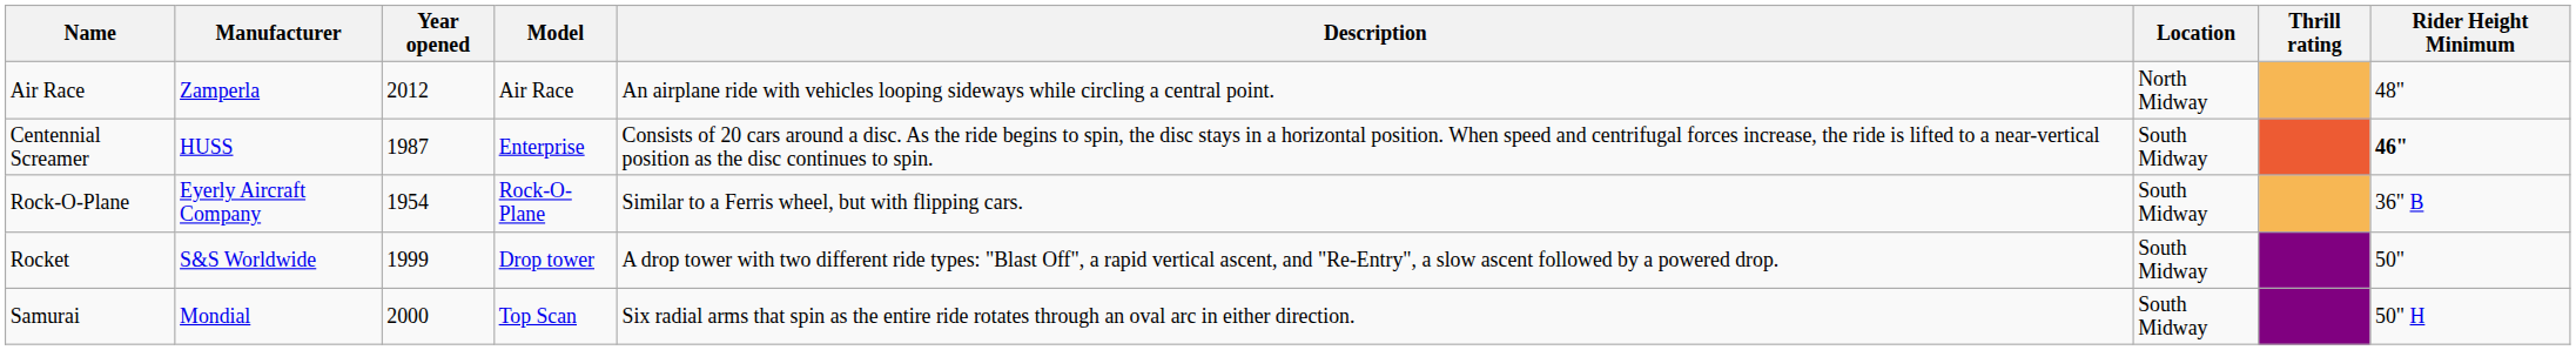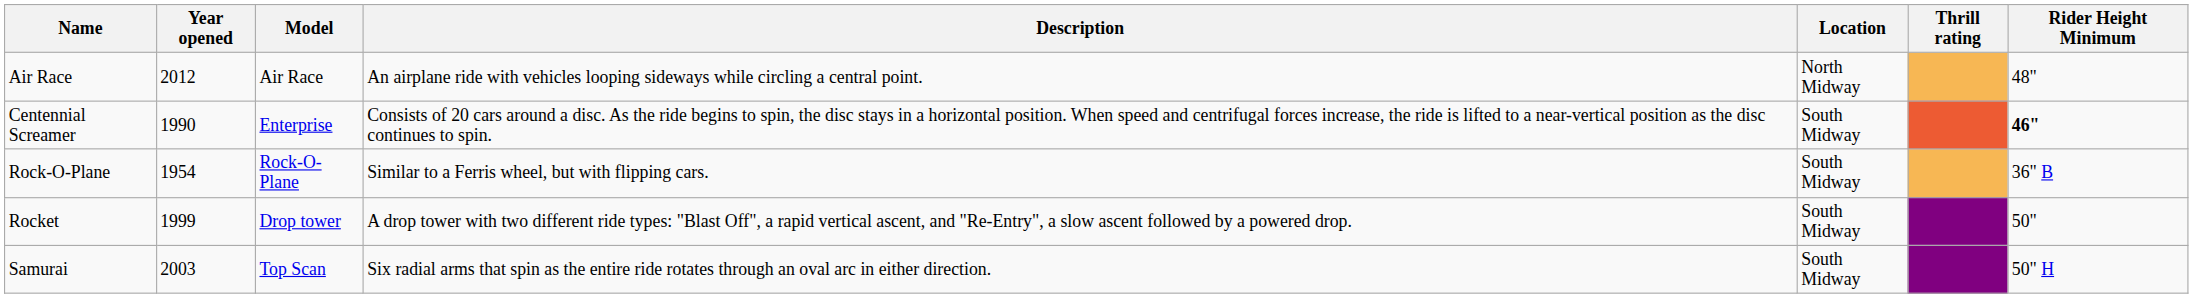- column: Manufacturer | Zamperla | HUSS | Eyerly Aircraft Company | S&S Worldwide | Mondial
Centennial Screamer | Year opened: 1987 -> 1990
Samurai | Year opened: 2000 -> 2003
